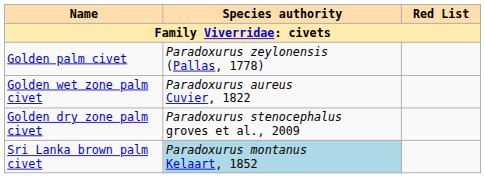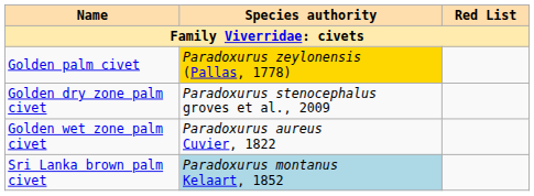Golden palm civet | Species authority: no background -> gold background
rows swapped: Golden wet zone palm civet <-> Golden dry zone palm civet
